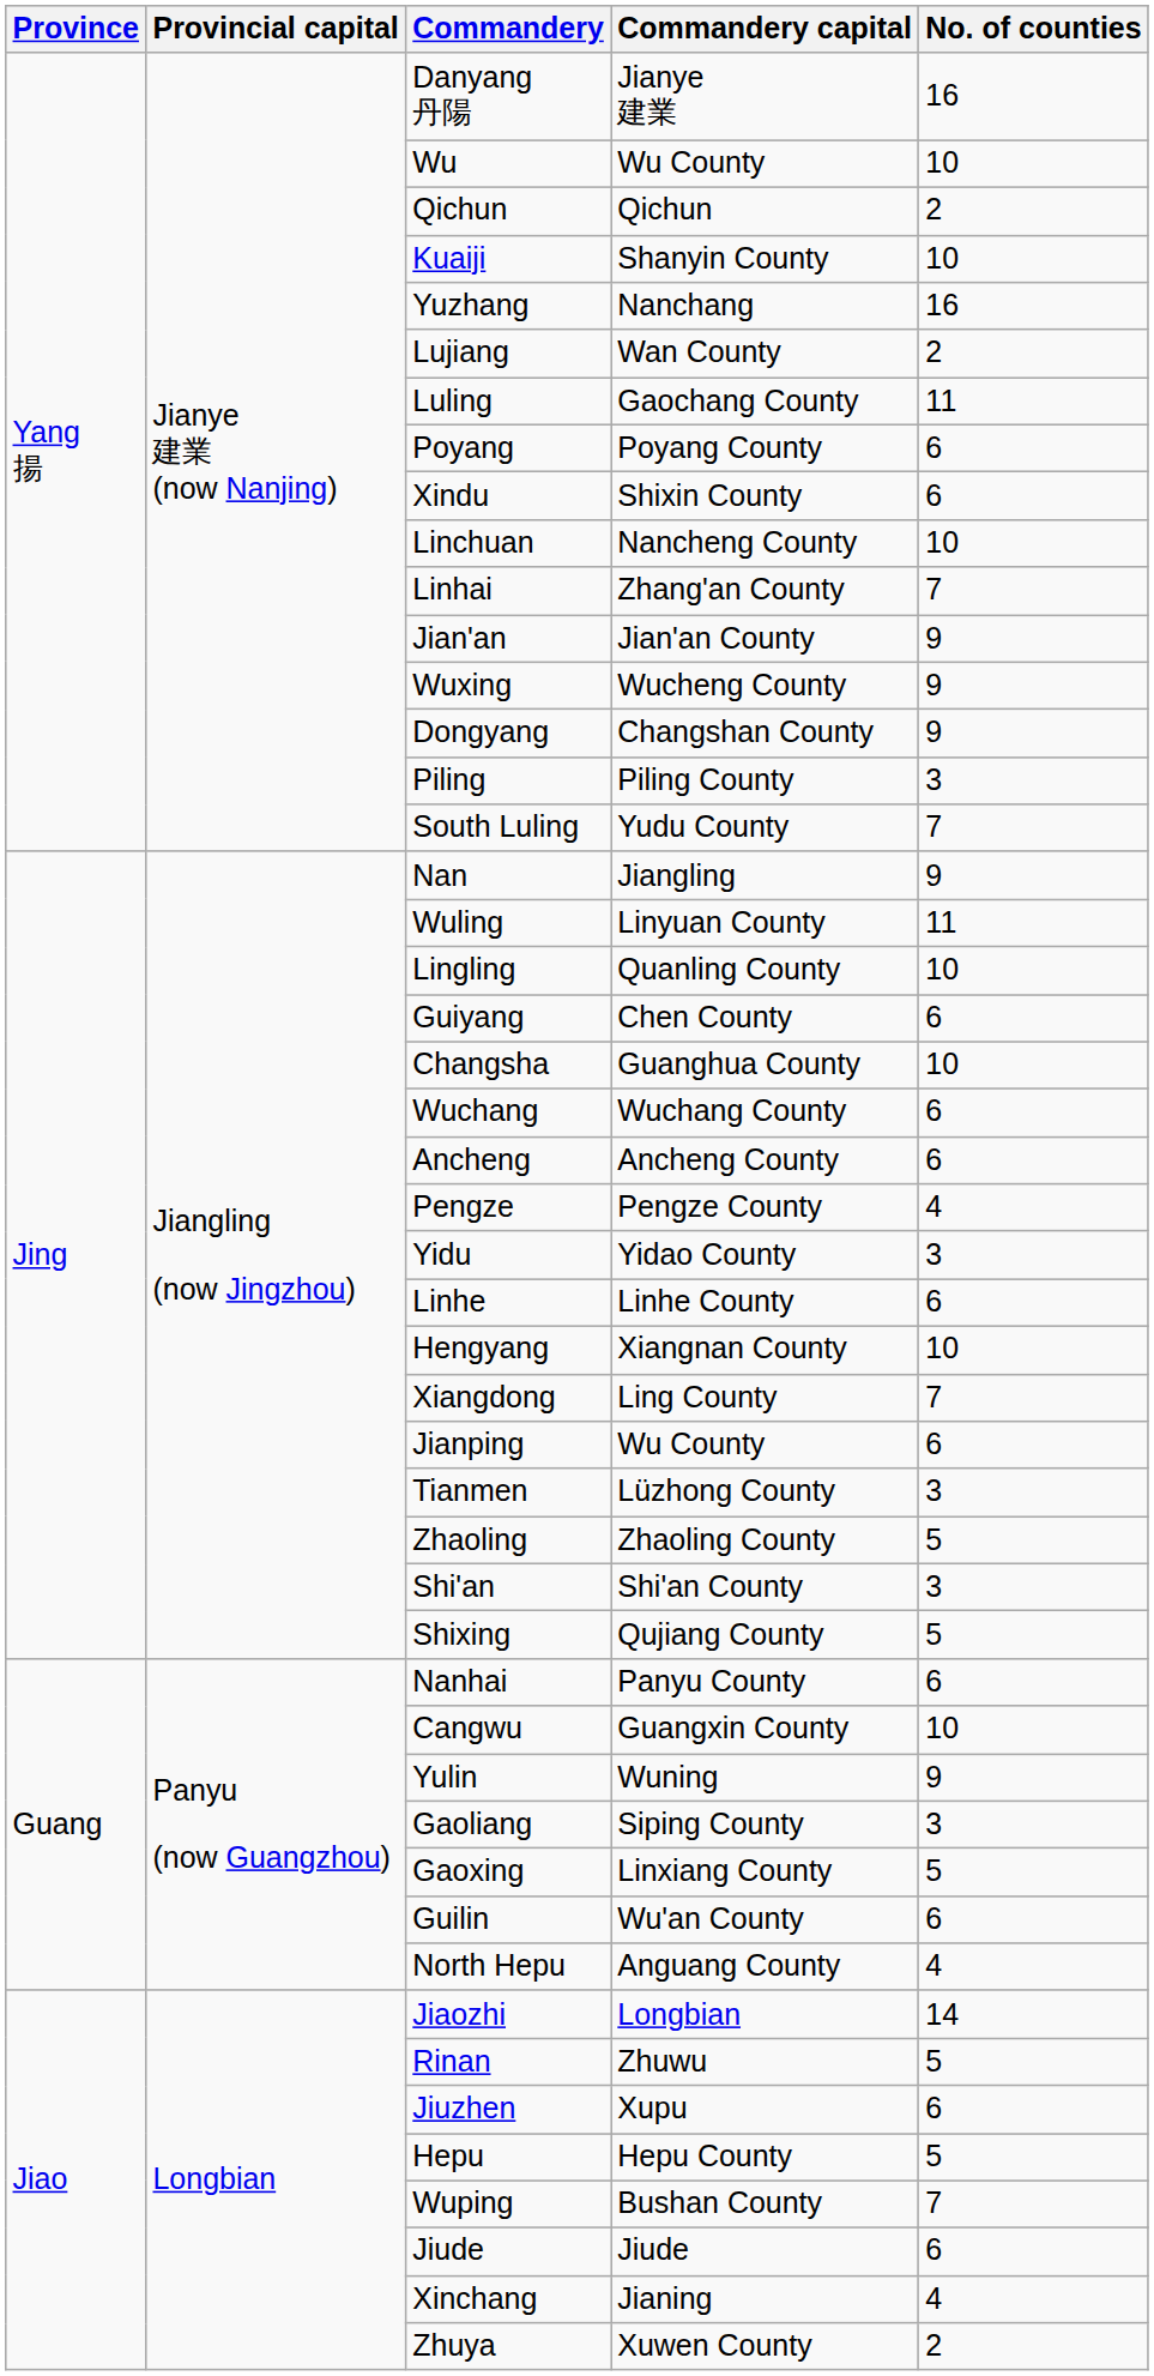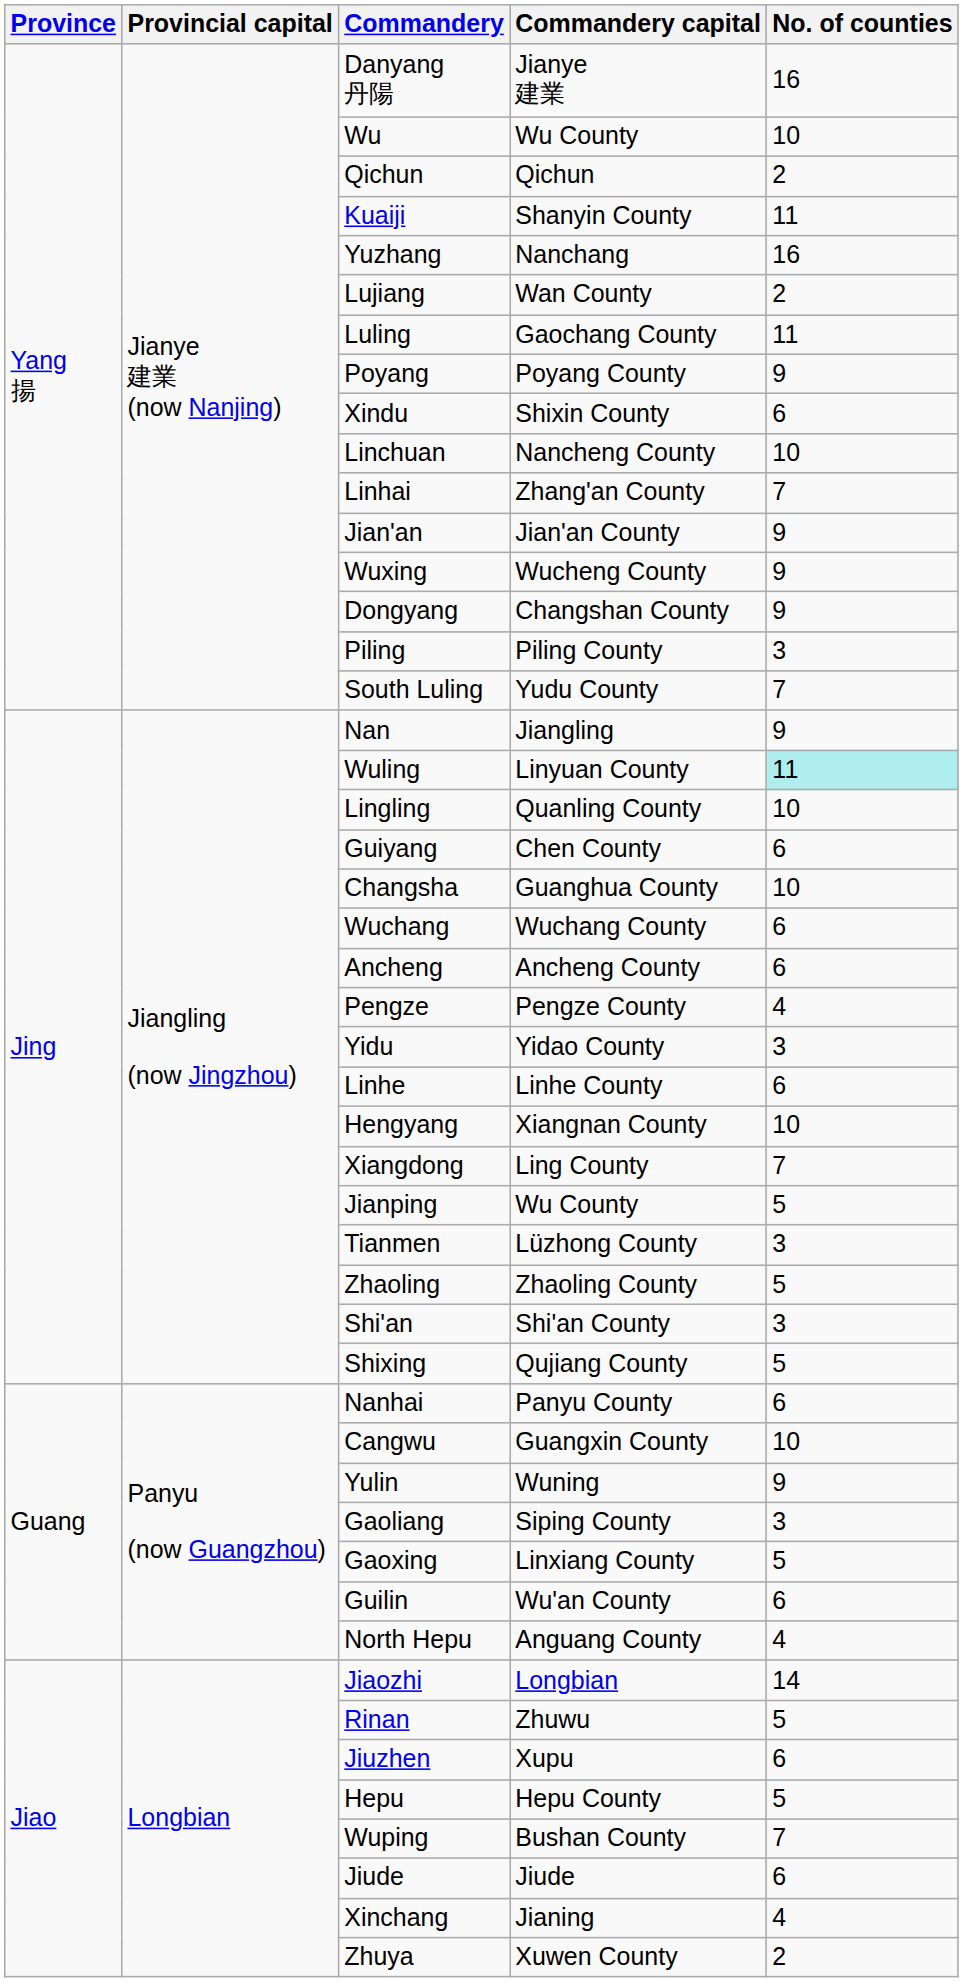Kuaiji | No. of counties: 10 -> 11
Poyang | No. of counties: 6 -> 9
Wuling | No. of counties: no background -> paleturquoise background
Jianping | No. of counties: 6 -> 5
